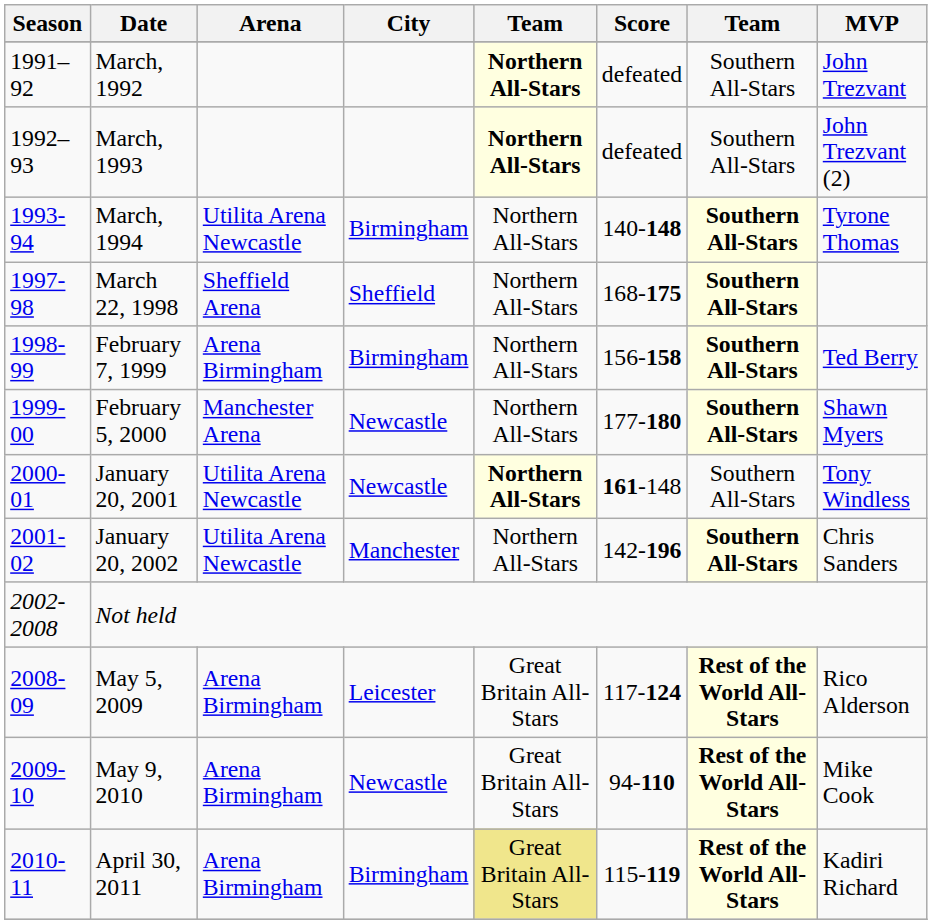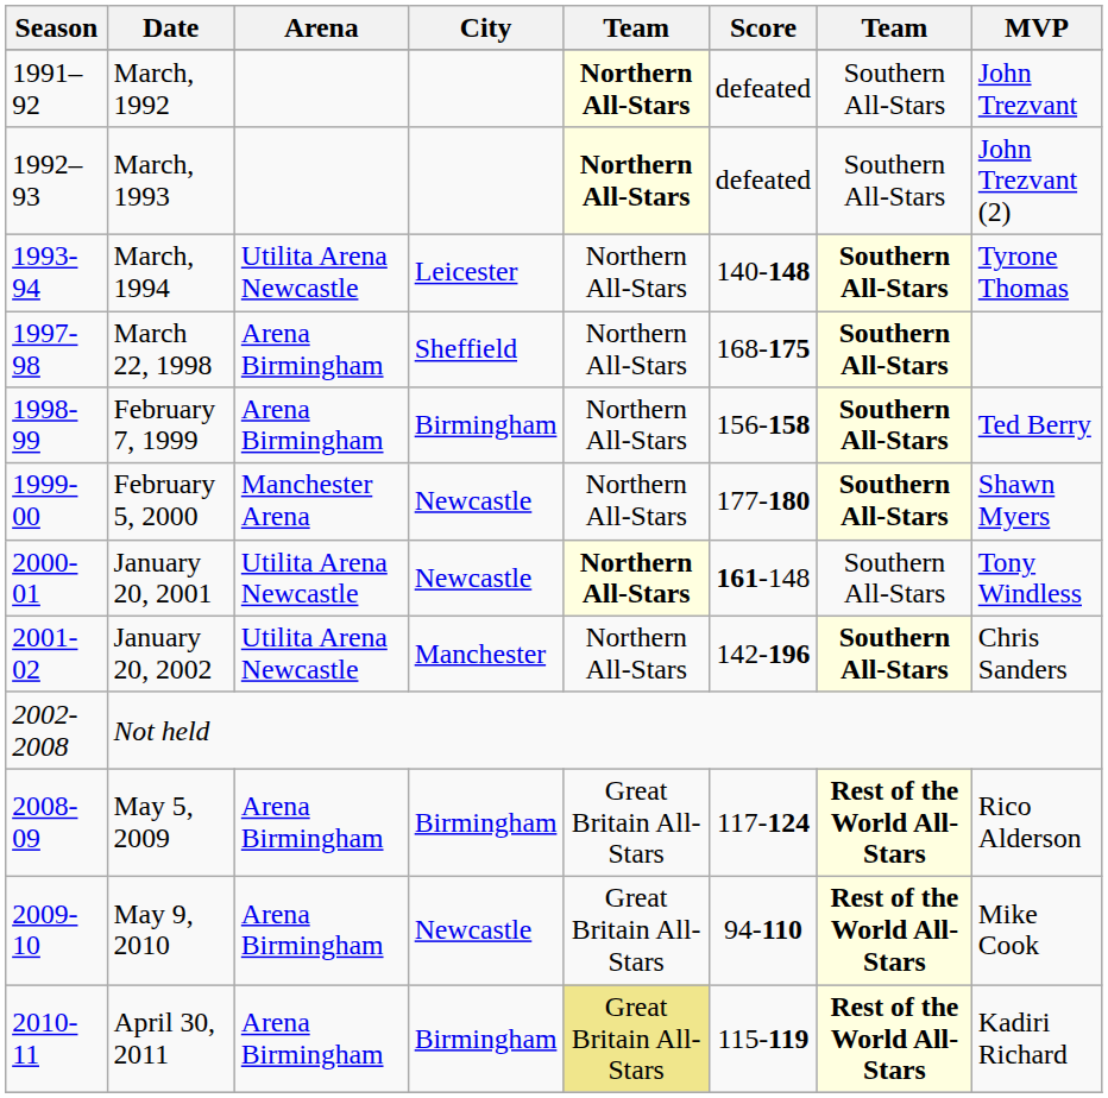March, 1994 | City: Birmingham -> Leicester
March 22, 1998 | Arena: Sheffield Arena -> Arena Birmingham
May 5, 2009 | City: Leicester -> Birmingham
